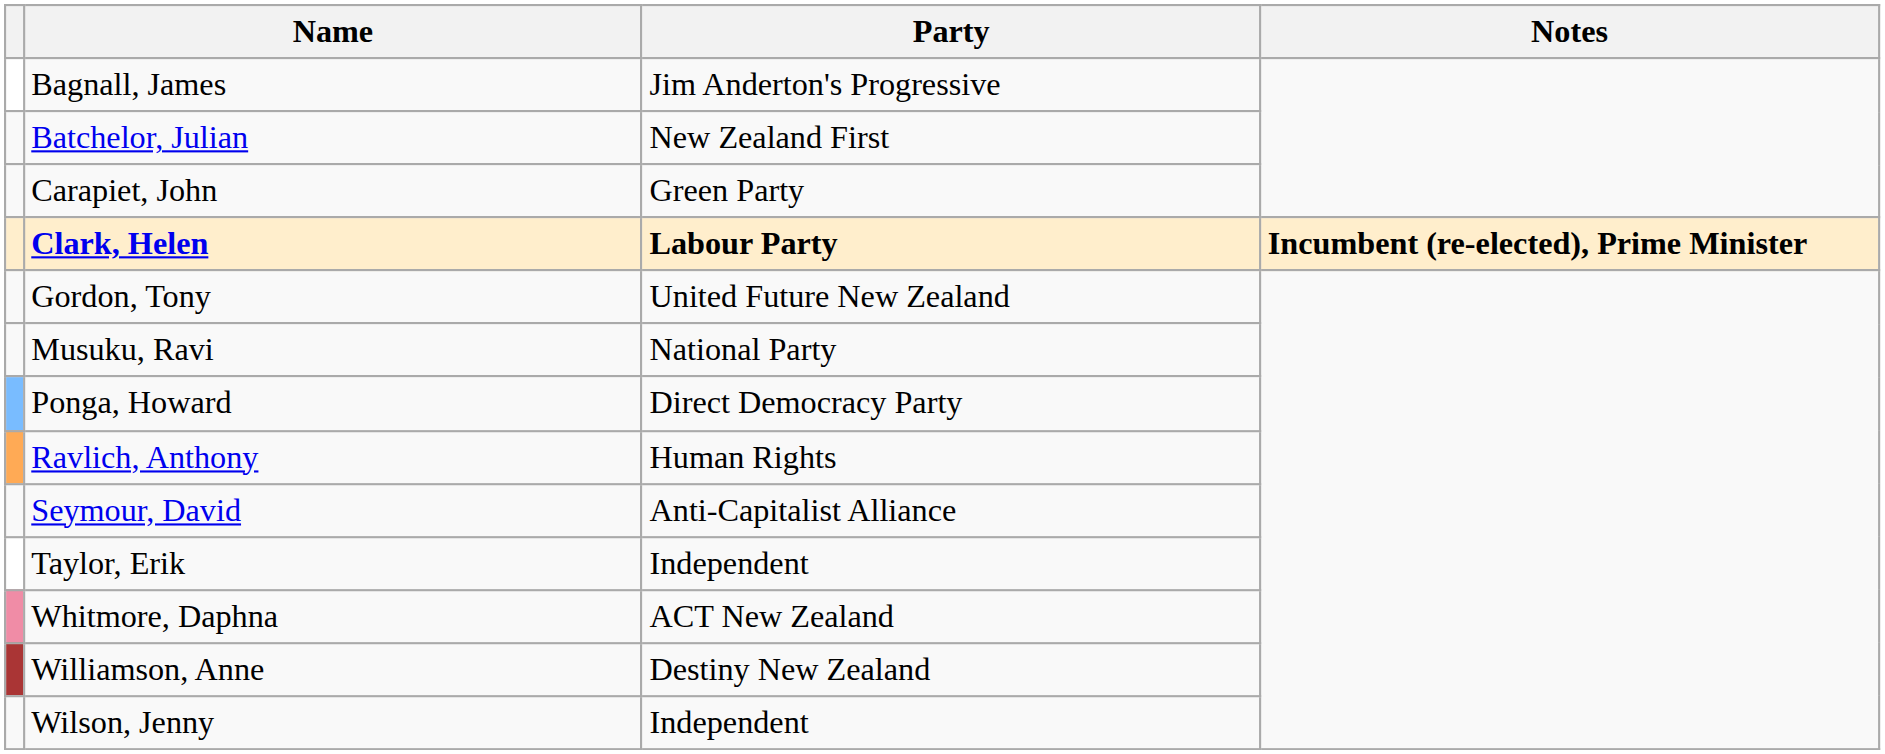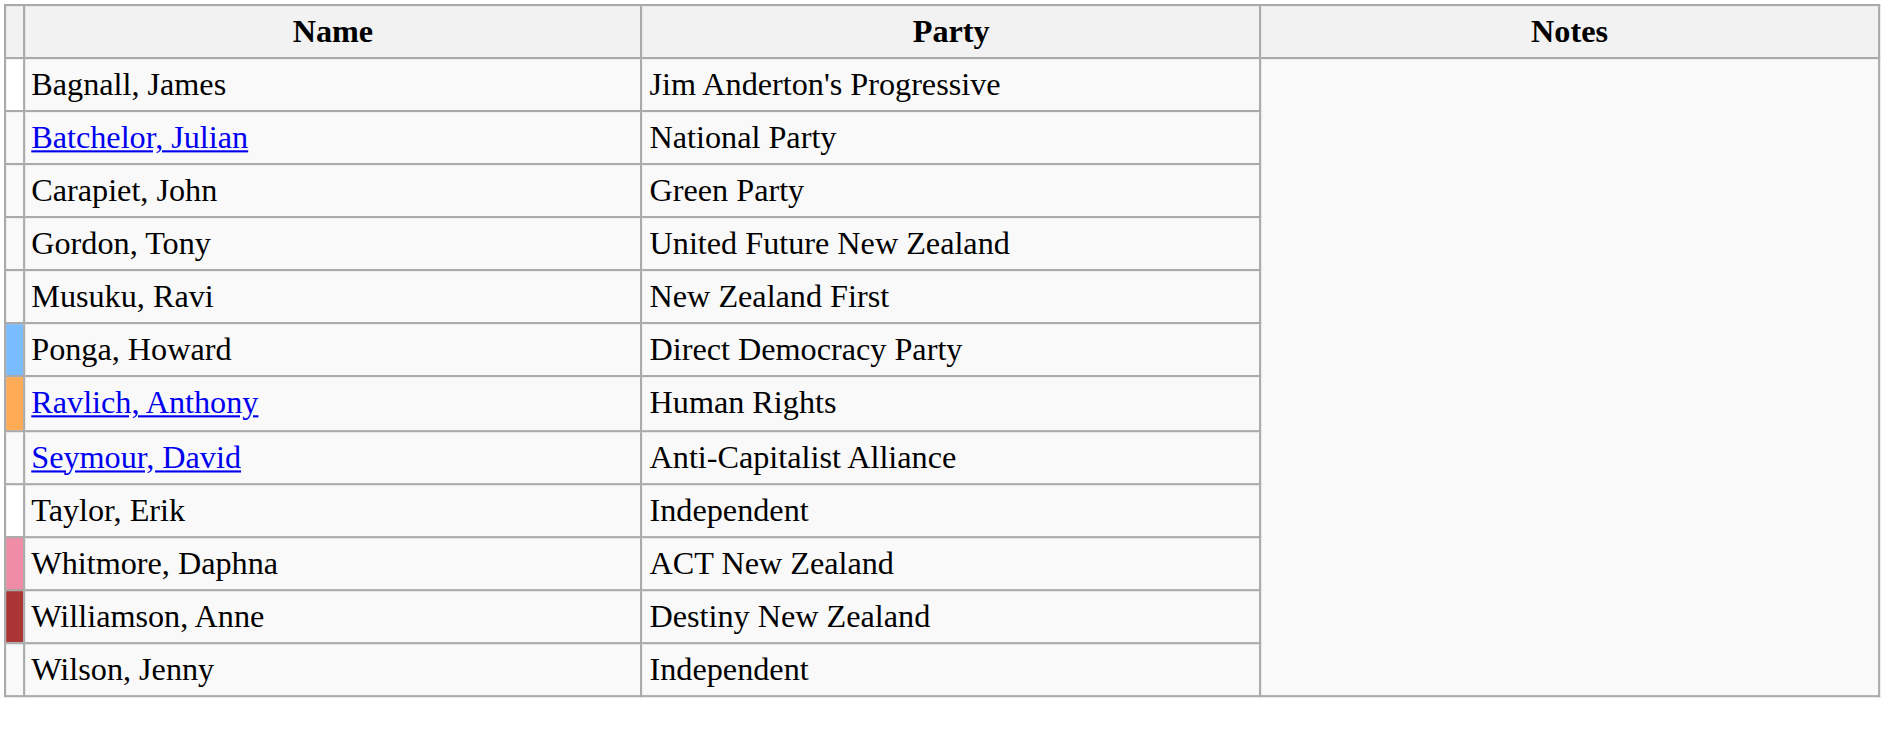Batchelor, Julian | Party: New Zealand First -> National Party
- row: Clark, Helen | Labour Party | Incumbent (re-elected), Prime Minister
Musuku, Ravi | Party: National Party -> New Zealand First
